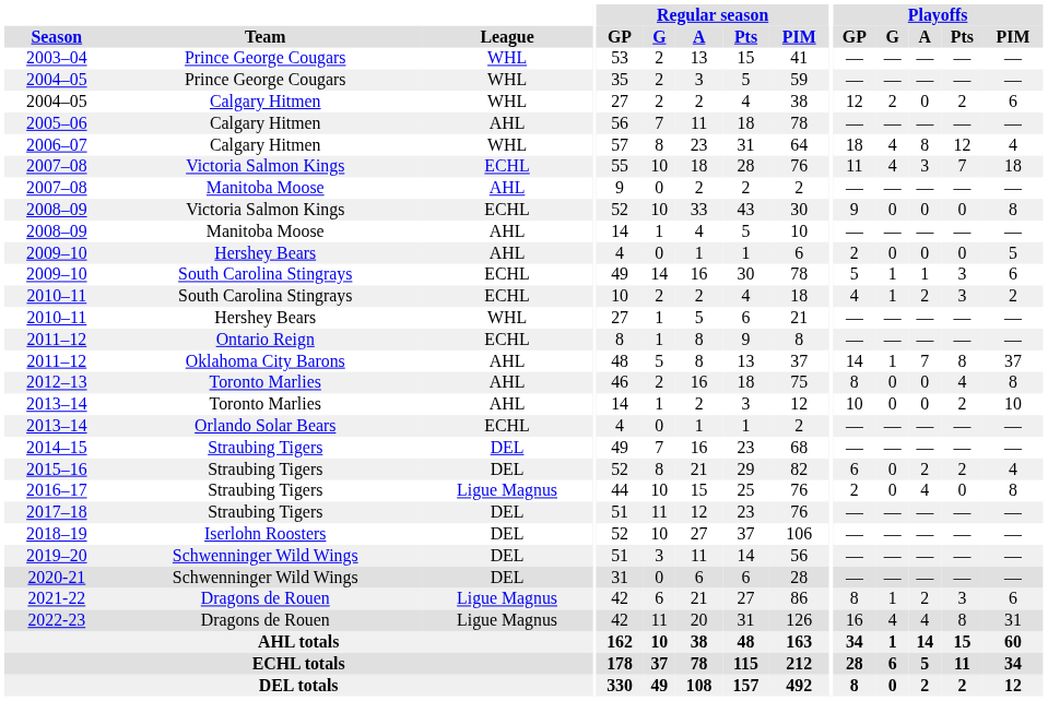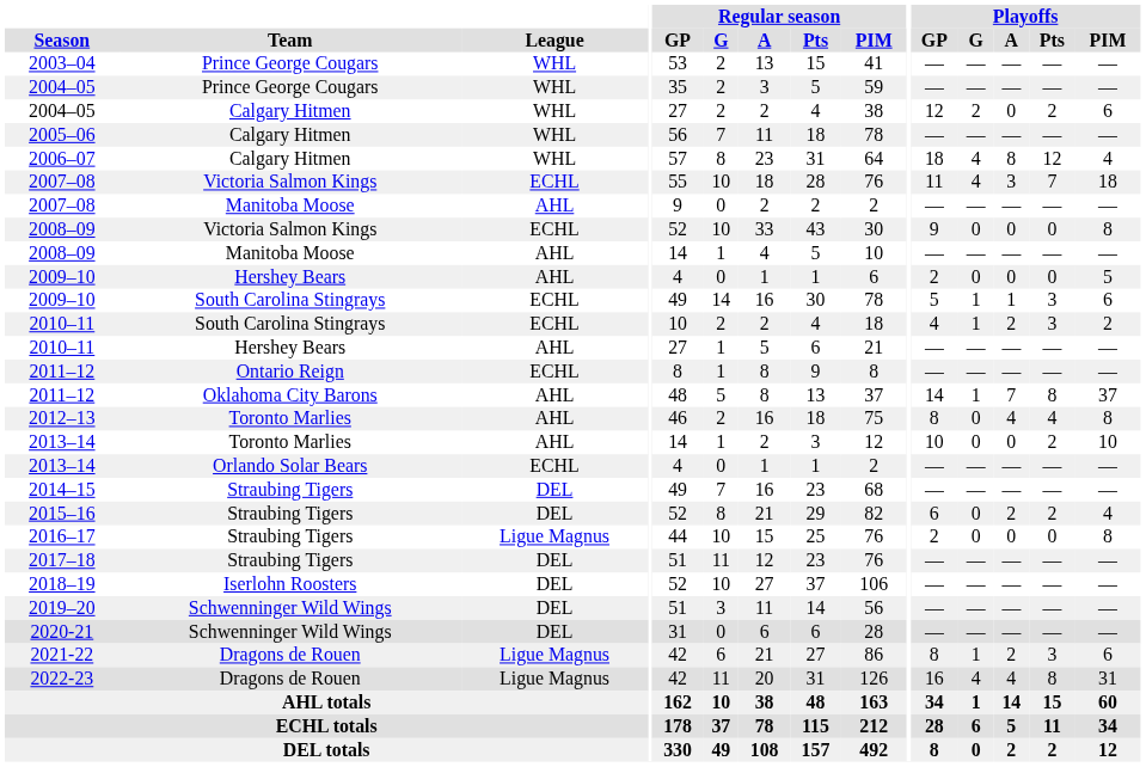2005–06 | League: AHL -> WHL
2010–11 / Hershey Bears | League: WHL -> AHL
2012–13 | Playoffs / A: 0 -> 4
2016–17 | Playoffs / A: 4 -> 0
